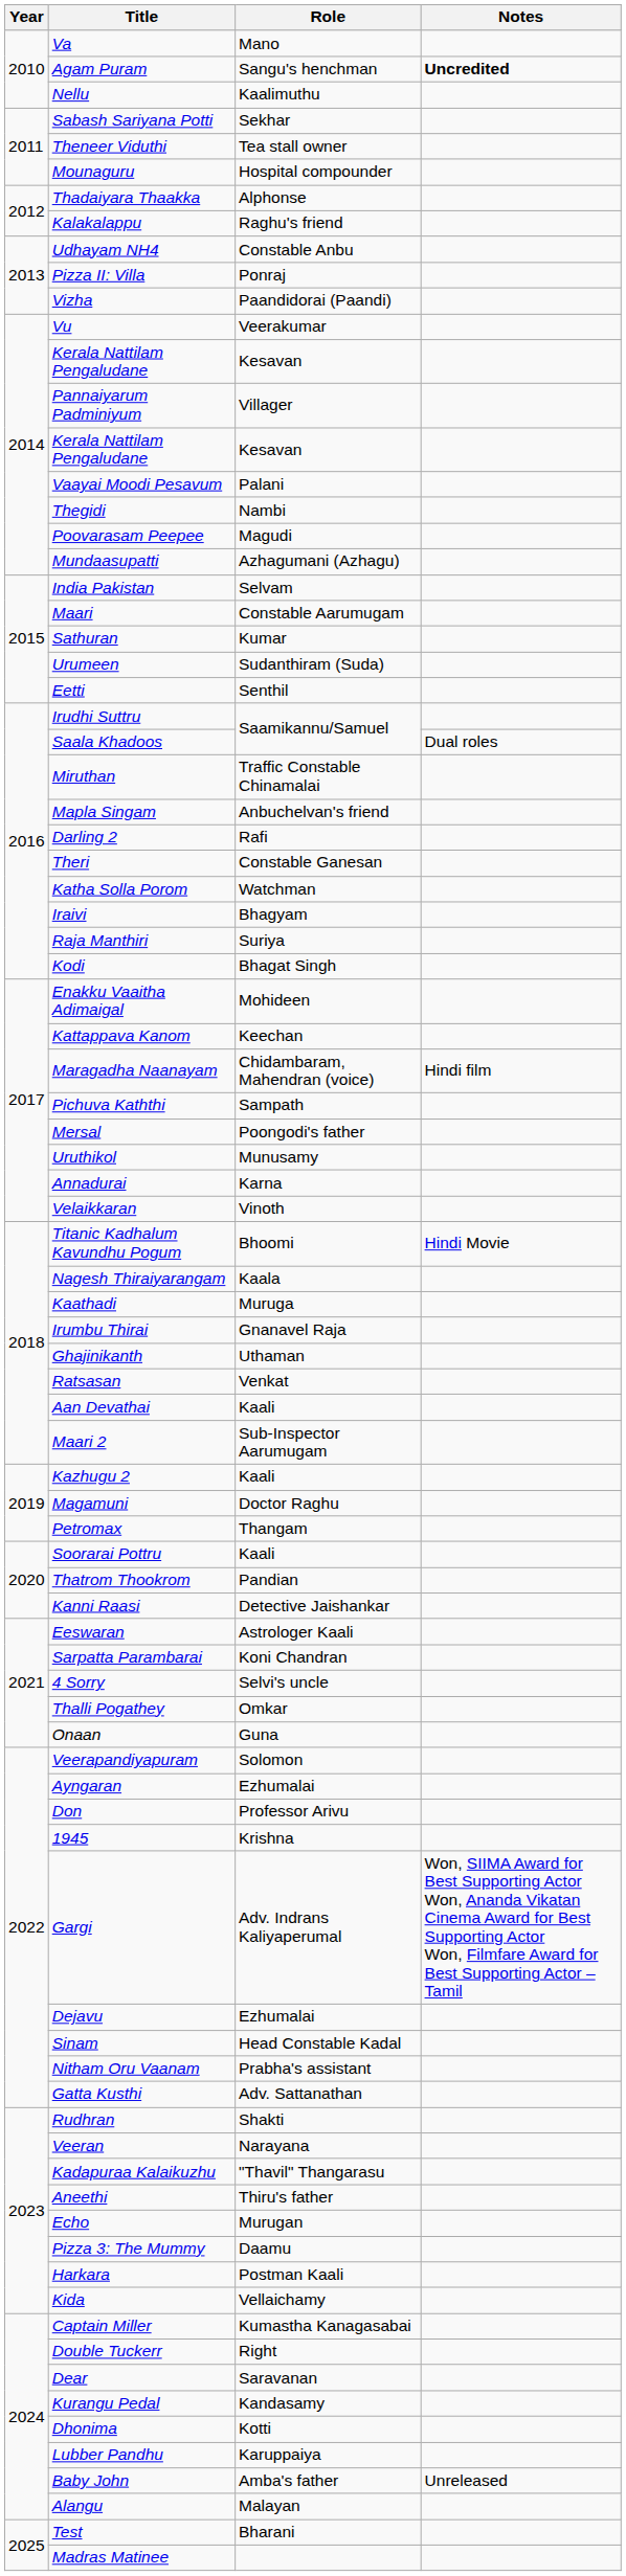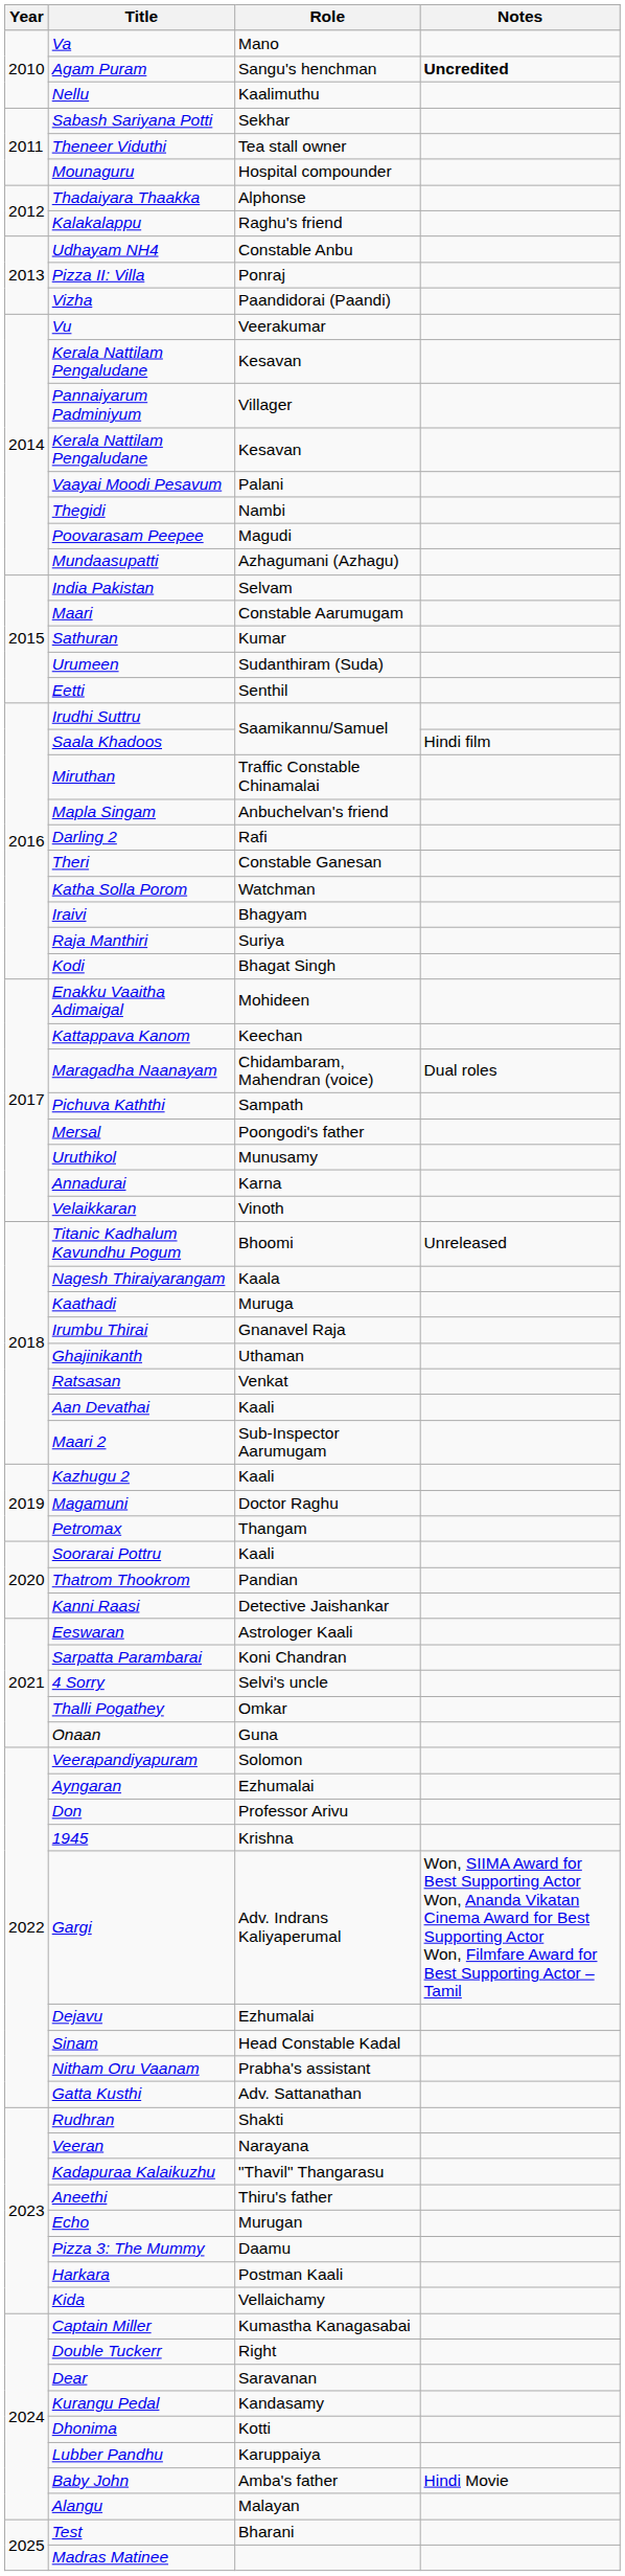Saala Khadoos | Notes: Dual roles -> Hindi film
Maragadha Naanayam | Notes: Hindi film -> Dual roles
Titanic Kadhalum Kavundhu Pogum | Notes: Hindi Movie -> Unreleased
Baby John | Notes: Unreleased -> Hindi Movie
